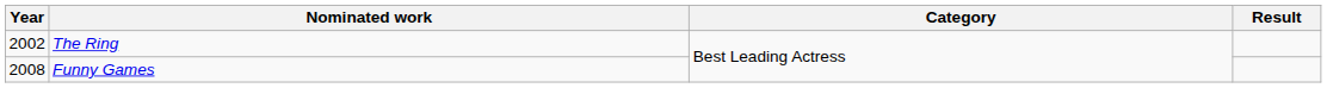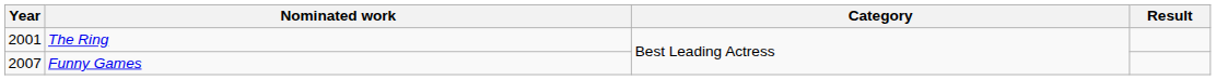The Ring | Year: 2002 -> 2001
Funny Games | Year: 2008 -> 2007
